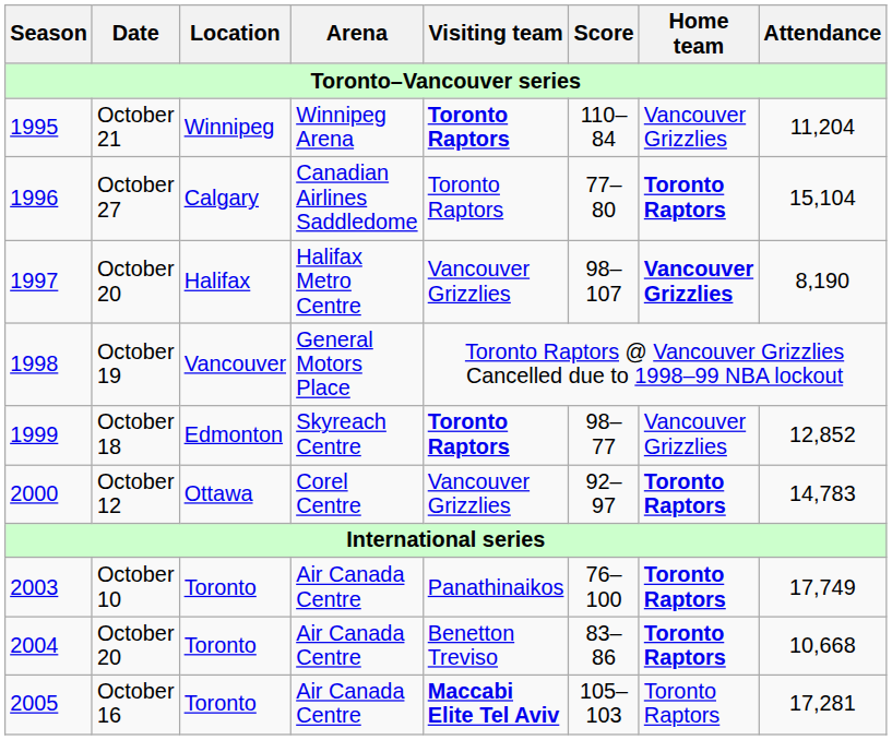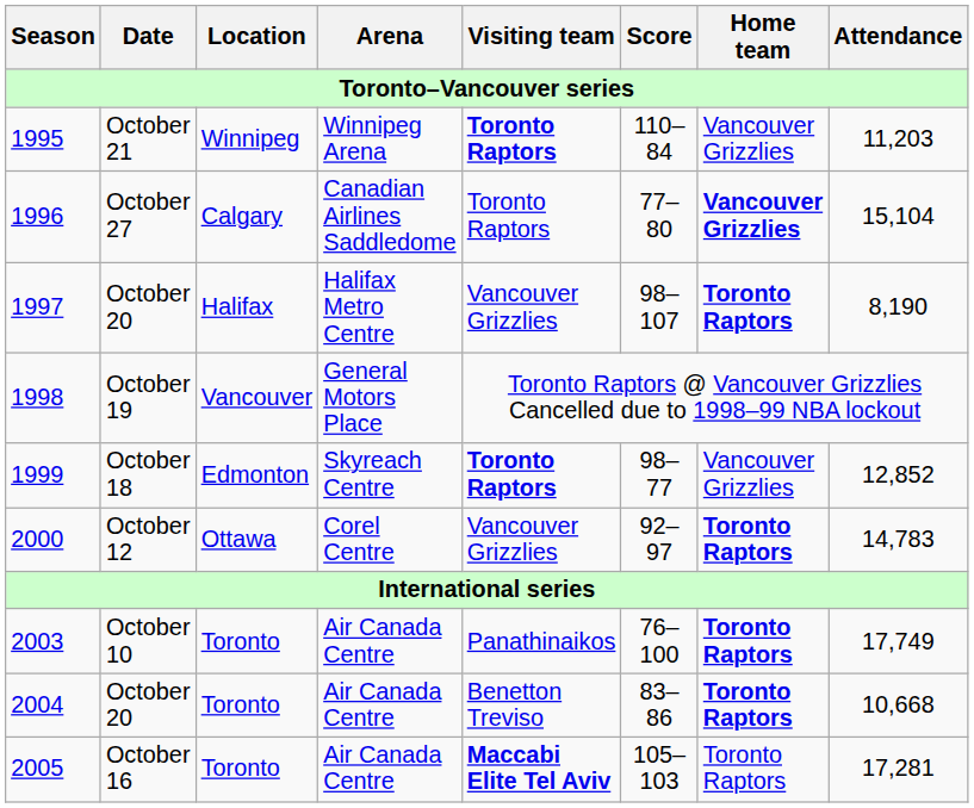October 21 | Attendance: 11,204 -> 11,203
October 27 | Home team: Toronto Raptors -> Vancouver Grizzlies
1997 / October 20 | Home team: Vancouver Grizzlies -> Toronto Raptors
